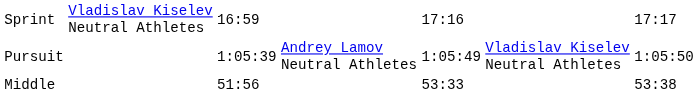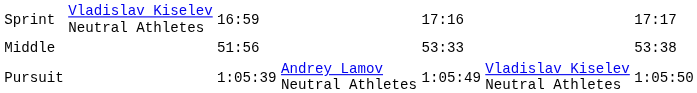rows swapped: Pursuit <-> Middle
